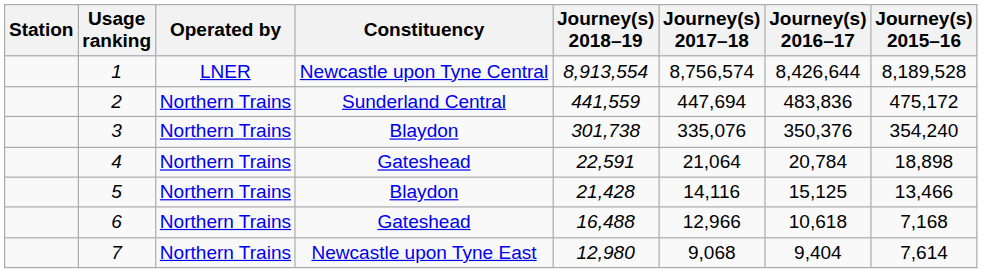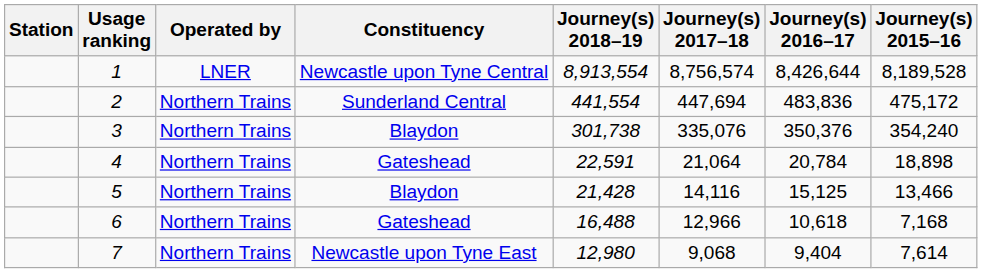2 | Journey(s) 2018–19: 441,559 -> 441,554
